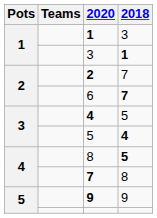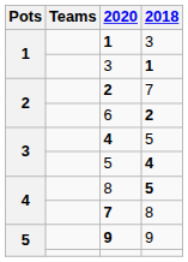6 | 2018: 7 -> 2
